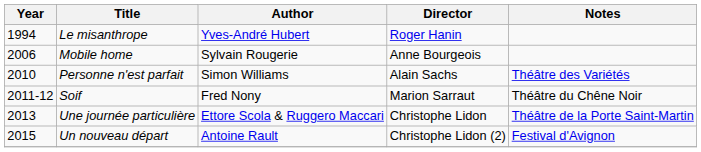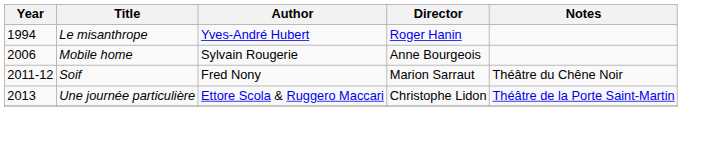- row: 2010 | Personne n'est parfait | Simon Williams | Alain Sachs | Théâtre des Variétés
- row: 2015 | Un nouveau départ | Antoine Rault | Christophe Lidon (2) | Festival d'Avignon
